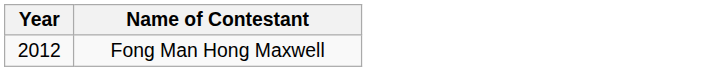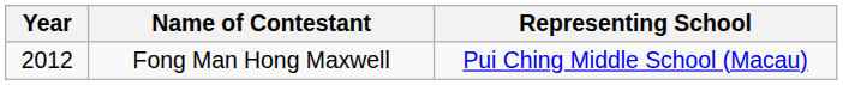+ column: Representing School | Pui Ching Middle School (Macau)
